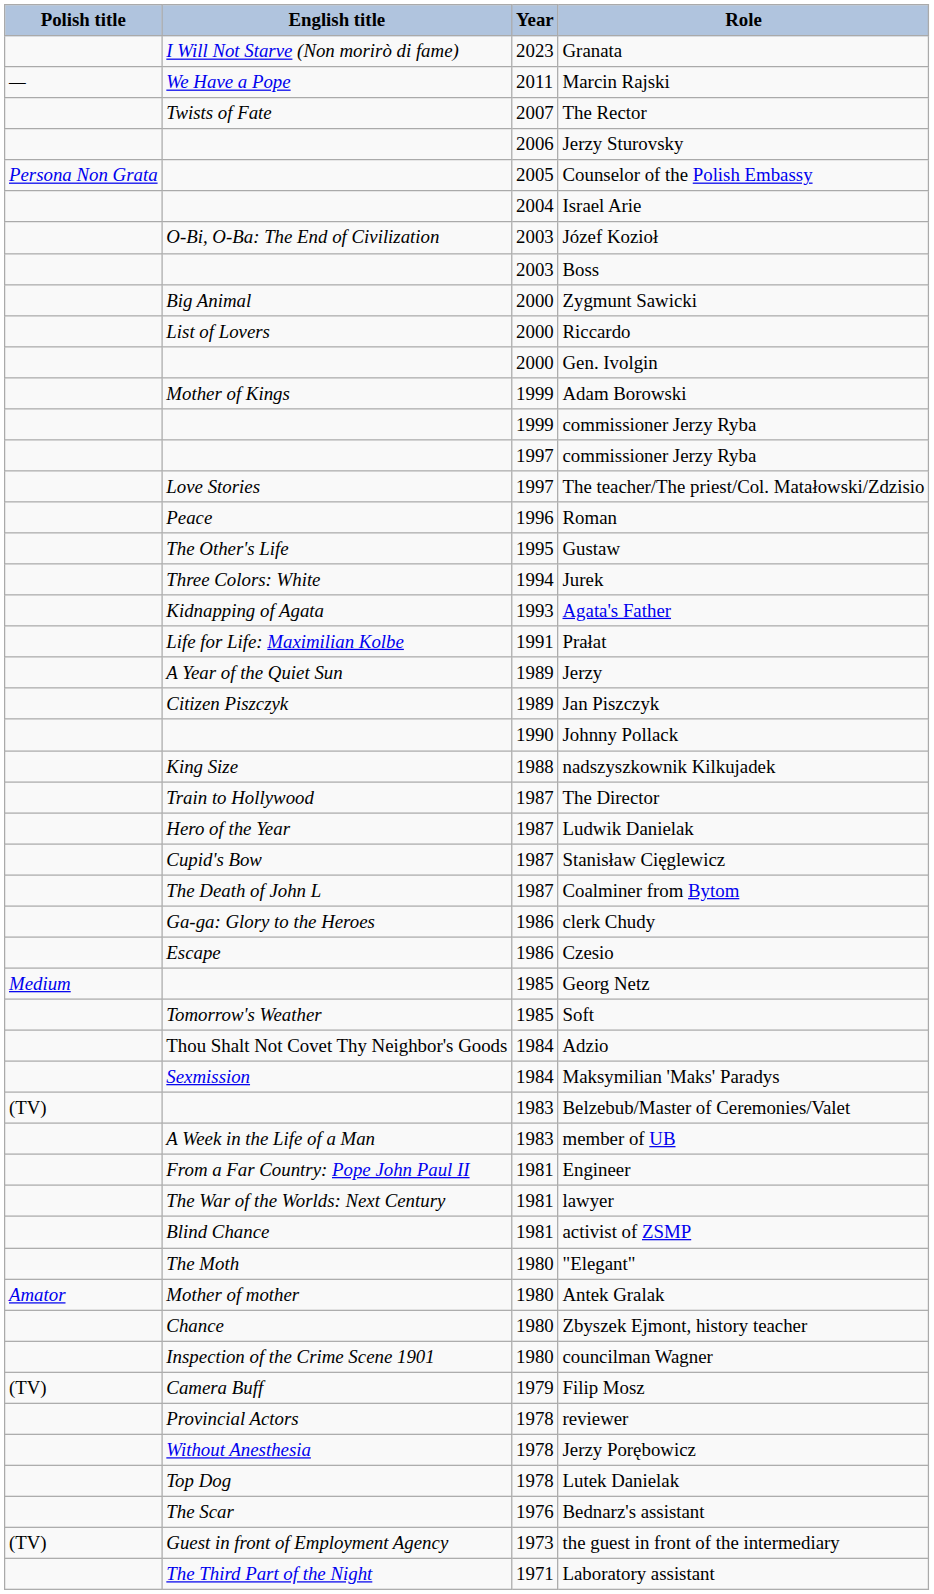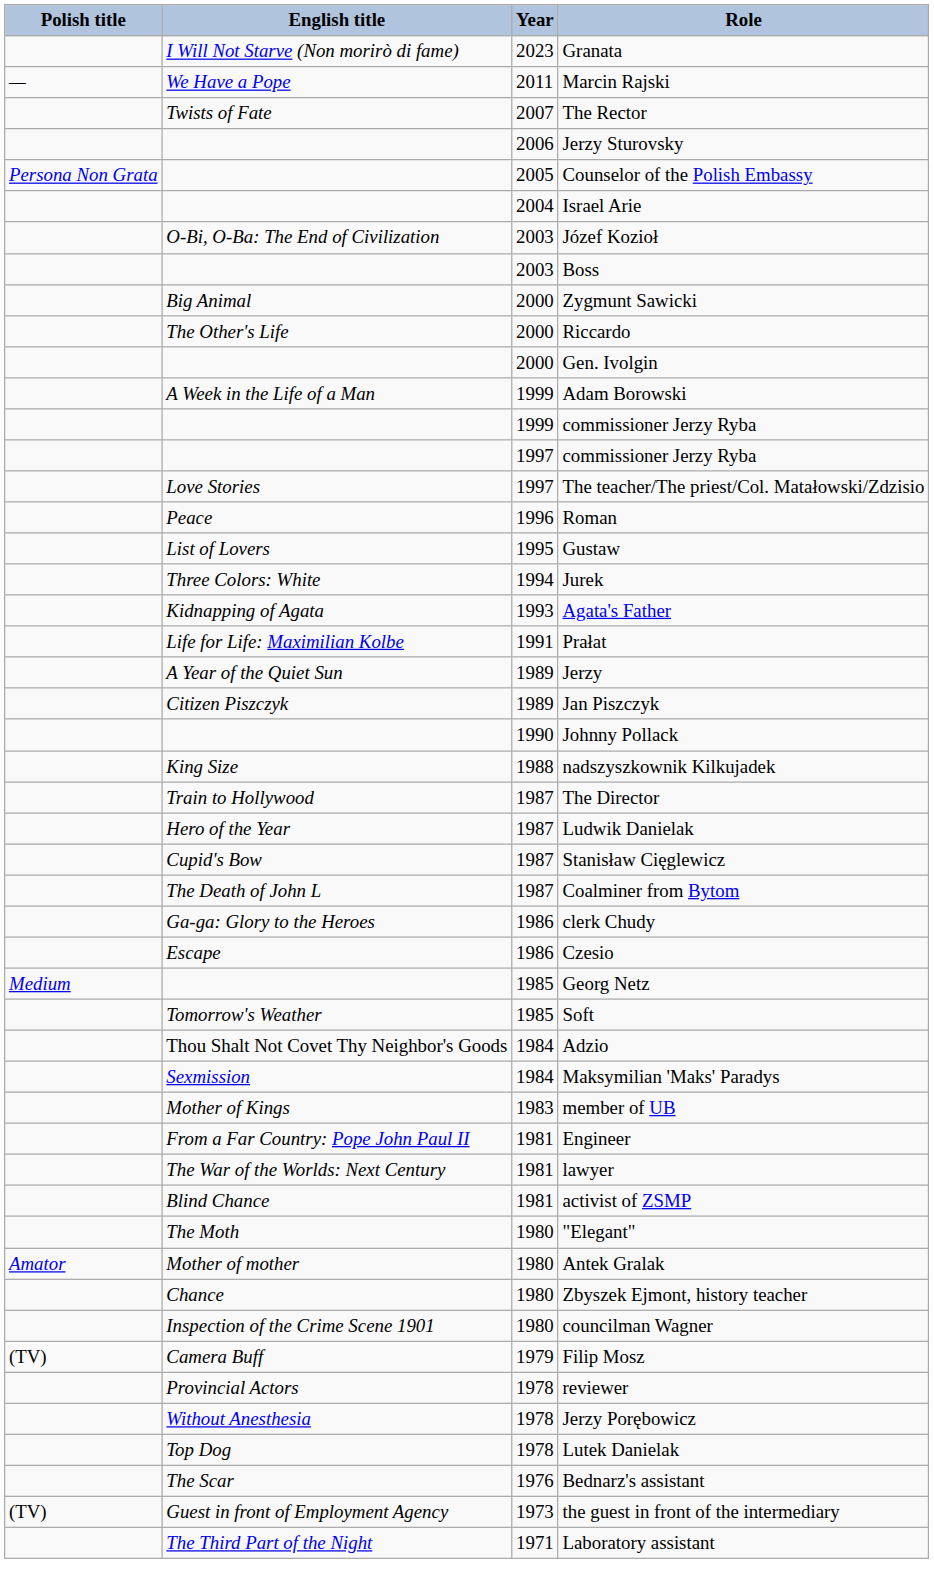Riccardo | English title: List of Lovers -> The Other's Life
Adam Borowski | English title: Mother of Kings -> A Week in the Life of a Man
Gustaw | English title: The Other's Life -> List of Lovers
- row: (TV) | 1983 | Belzebub/Master of Ceremonies/Valet
member of UB | English title: A Week in the Life of a Man -> Mother of Kings
